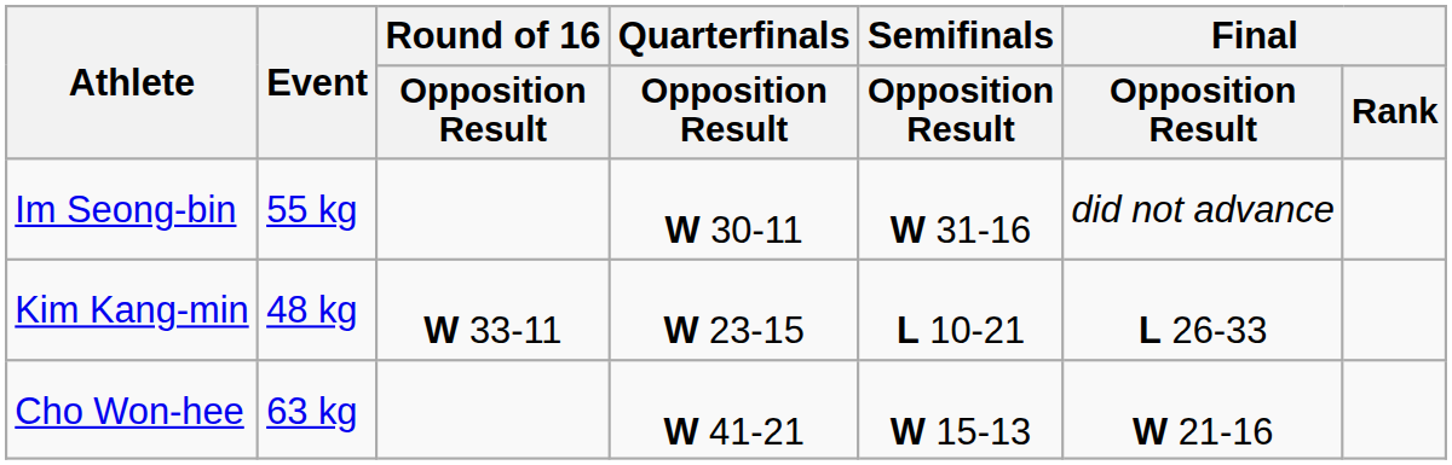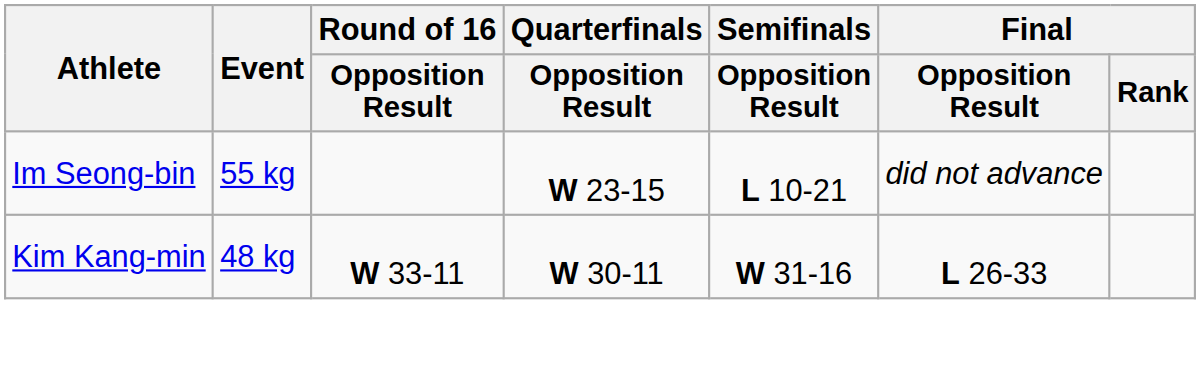Im Seong-bin | Quarterfinals / Opposition Result: W 30-11 -> W 23-15
Im Seong-bin | Semifinals / Opposition Result: W 31-16 -> L 10-21
Kim Kang-min | Quarterfinals / Opposition Result: W 23-15 -> W 30-11
Kim Kang-min | Semifinals / Opposition Result: L 10-21 -> W 31-16
- row: Cho Won-hee | 63 kg | W 41-21 | W 15-13 | W 21-16
